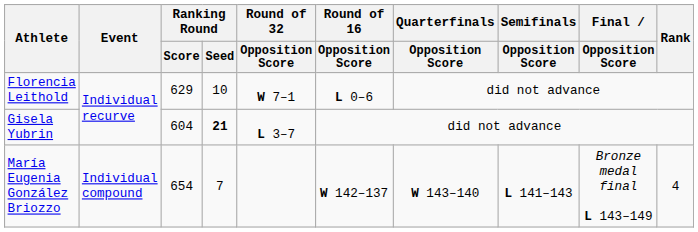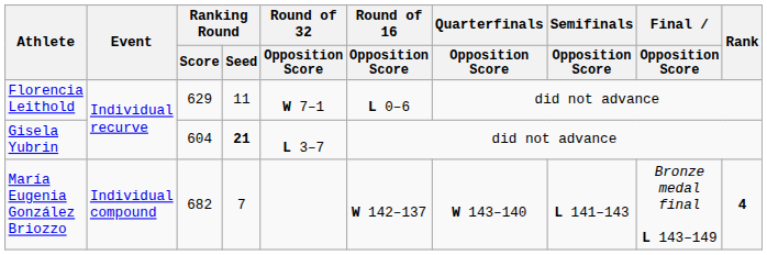Florencia Leithold | Ranking Round / Seed: 10 -> 11
María Eugenia González Briozzo | Ranking Round / Score: 654 -> 682
María Eugenia González Briozzo | Rank: normal -> bold
